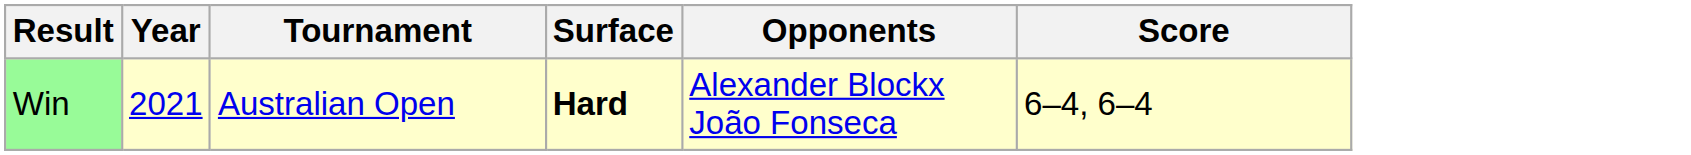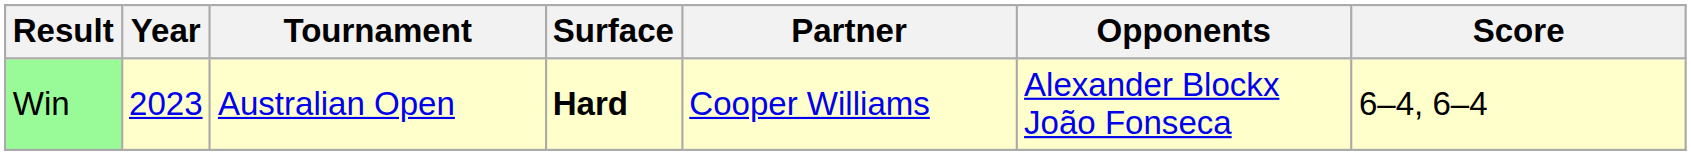+ column: Partner | Cooper Williams
Win | Year: 2021 -> 2023
